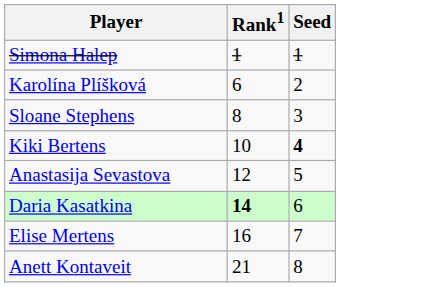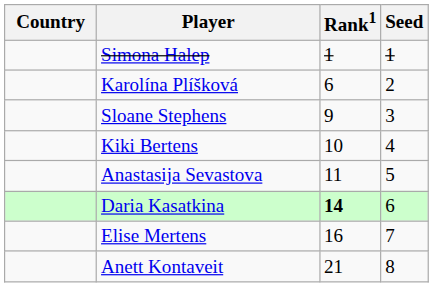+ column: Country
Sloane Stephens | Rank1: 8 -> 9
Kiki Bertens | Seed: bold -> normal
Anastasija Sevastova | Rank1: 12 -> 11
